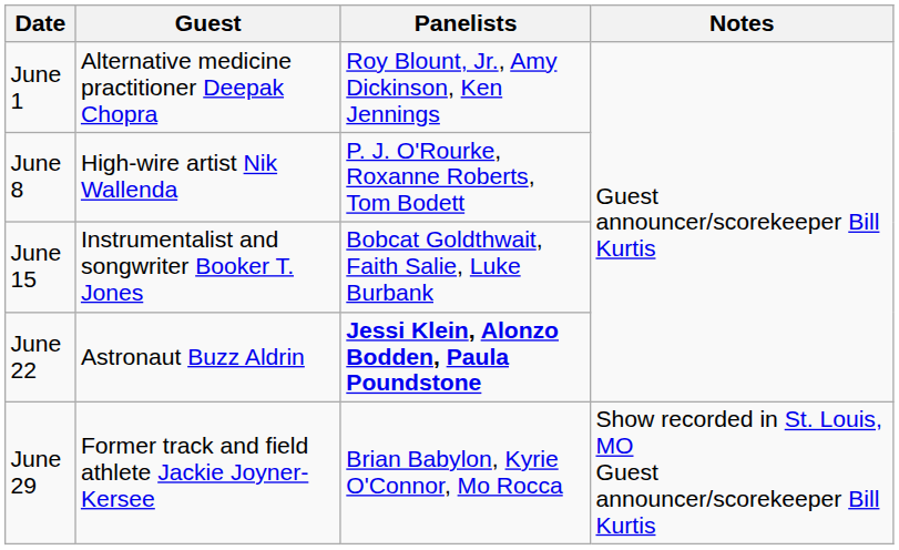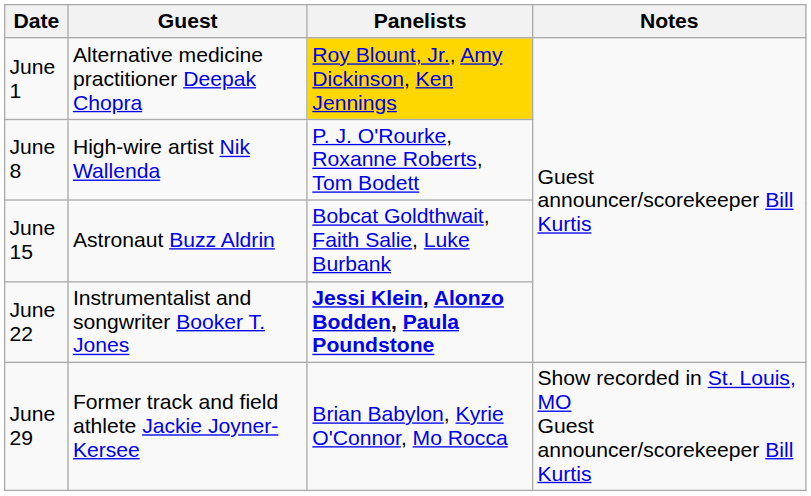June 1 | Panelists: no background -> gold background
June 15 | Guest: Instrumentalist and songwriter Booker T. Jones -> Astronaut Buzz Aldrin
June 22 | Guest: Astronaut Buzz Aldrin -> Instrumentalist and songwriter Booker T. Jones
